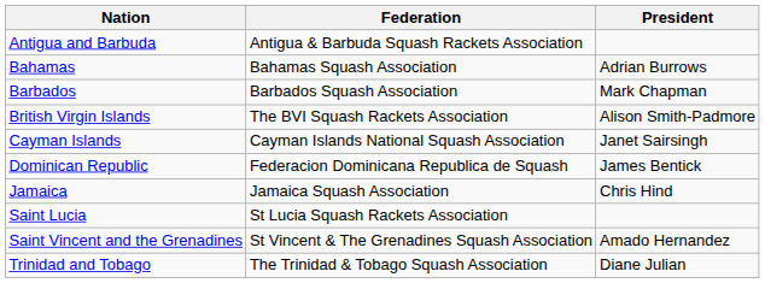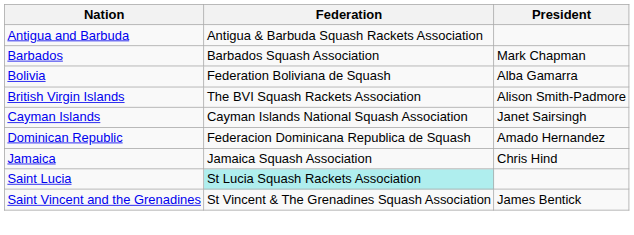- row: Bahamas | Bahamas Squash Association | Adrian Burrows
+ row: Bolivia | Federation Boliviana de Squash | Alba Gamarra
Dominican Republic | President: James Bentick -> Amado Hernandez
Saint Lucia | Federation: no background -> paleturquoise background
Saint Vincent and the Grenadines | President: Amado Hernandez -> James Bentick
- row: Trinidad and Tobago | The Trinidad & Tobago Squash Association | Diane Julian
